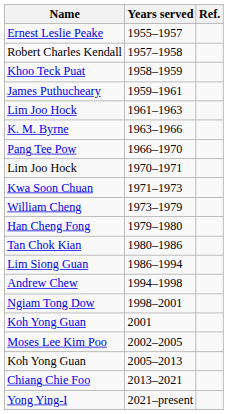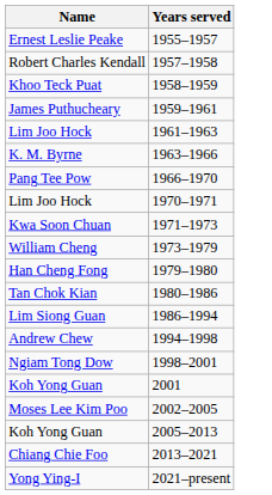- column: Ref.
